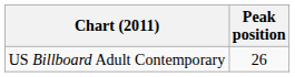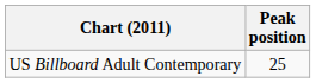US Billboard Adult Contemporary | Peak position: 26 -> 25
